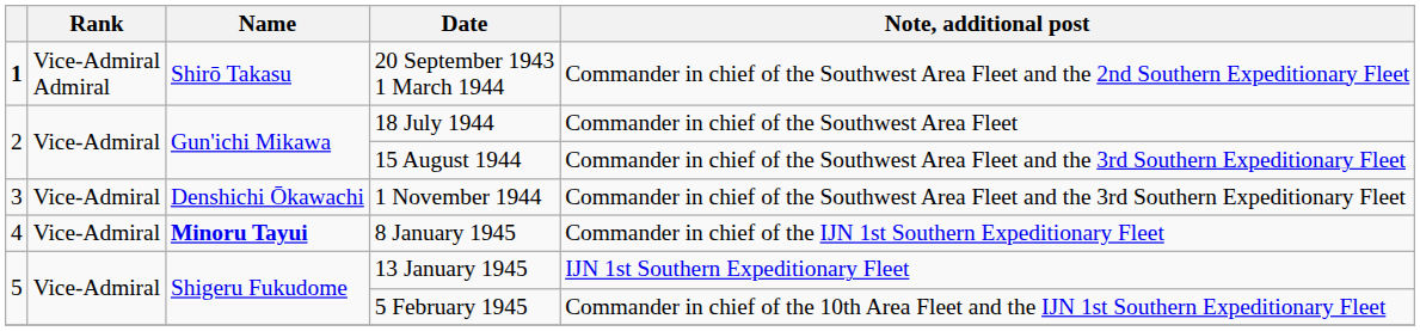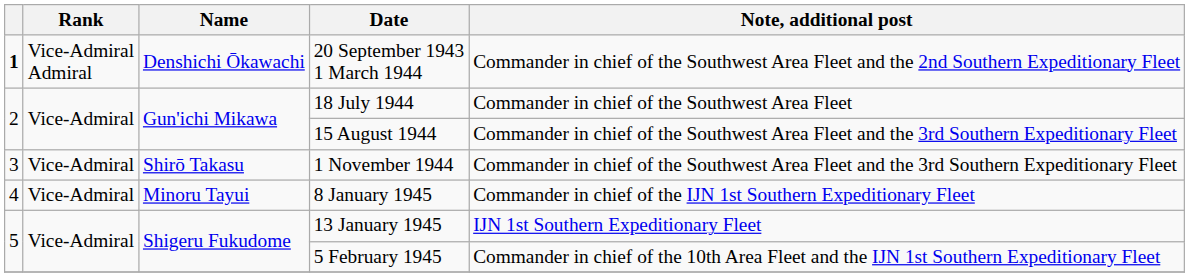20 September 1943 1 March 1944 | Name: Shirō Takasu -> Denshichi Ōkawachi
1 November 1944 | Name: Denshichi Ōkawachi -> Shirō Takasu
8 January 1945 | Name: bold -> normal
